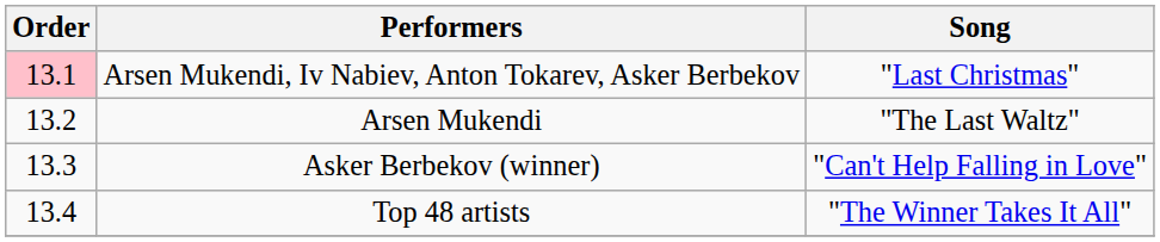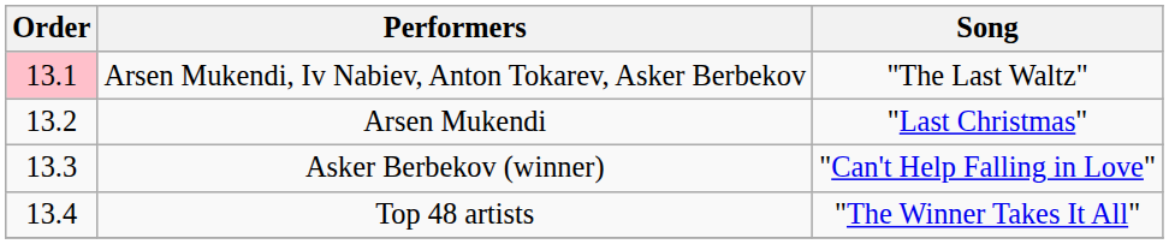Arsen Mukendi, Iv Nabiev, Anton Tokarev, Asker Berbekov | Song: "Last Christmas" -> "The Last Waltz"
Arsen Mukendi | Song: "The Last Waltz" -> "Last Christmas"
